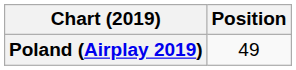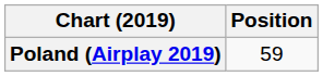Poland (Airplay 2019) | Position: 49 -> 59
